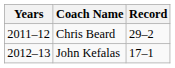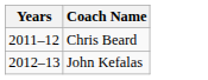- column: Record | 29–2 | 17–1
